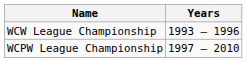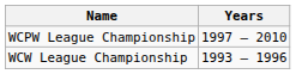rows swapped: WCW League Championship <-> WCPW League Championship
